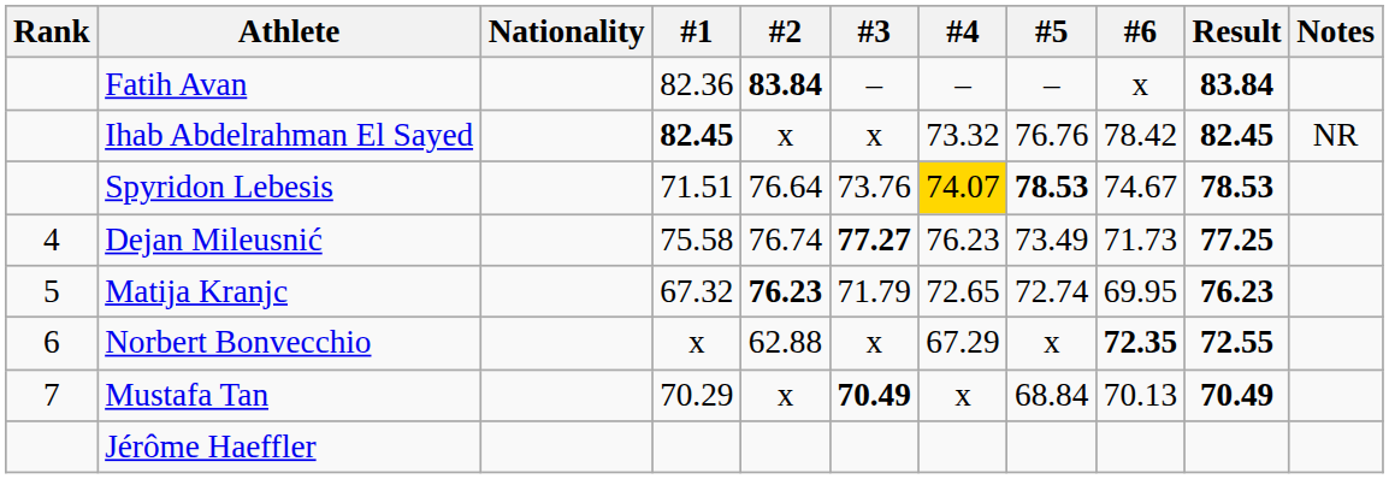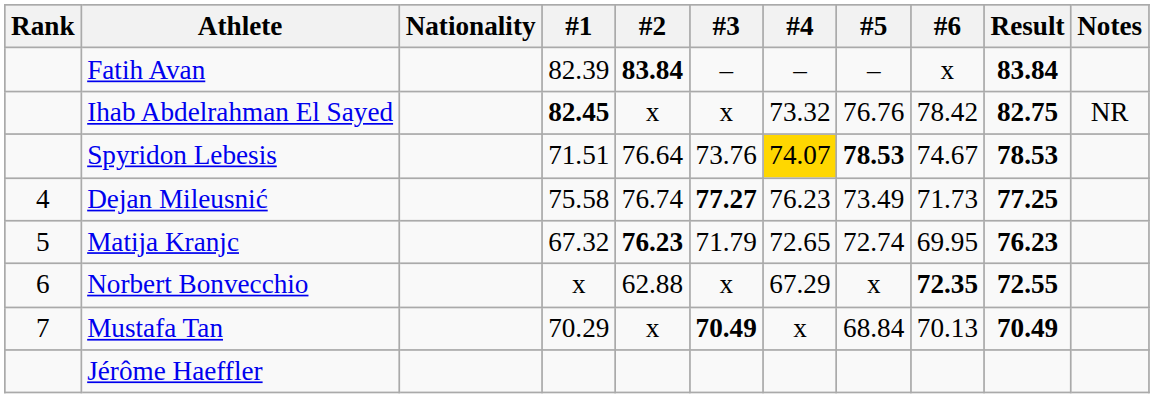Fatih Avan | #1: 82.36 -> 82.39
Ihab Abdelrahman El Sayed | Result: 82.45 -> 82.75
